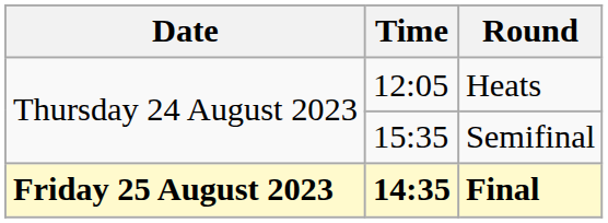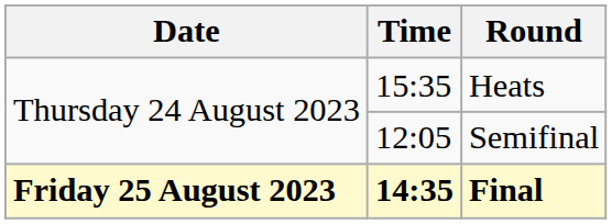Heats | Time: 12:05 -> 15:35
Semifinal | Time: 15:35 -> 12:05
